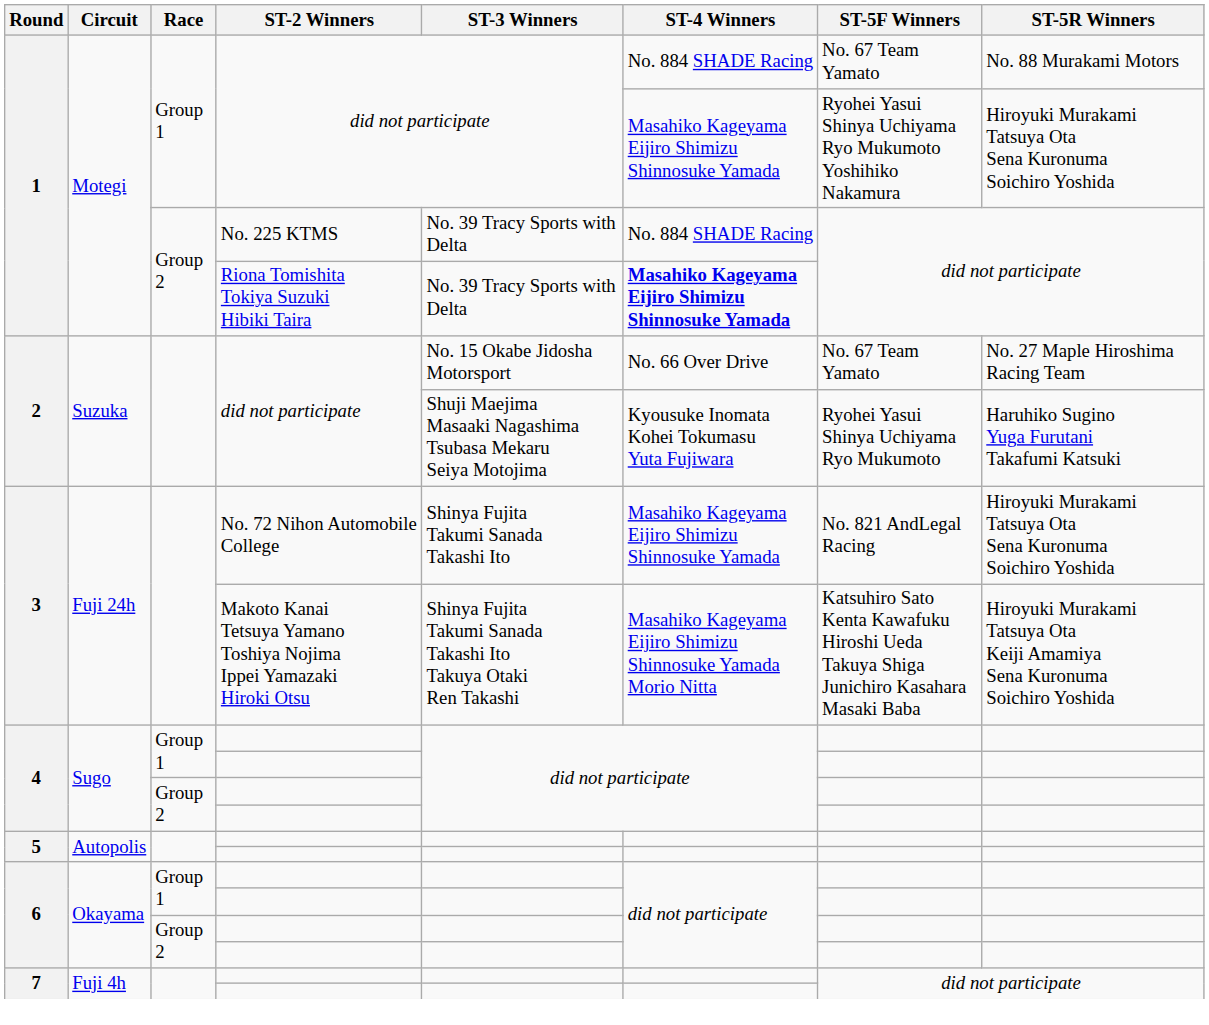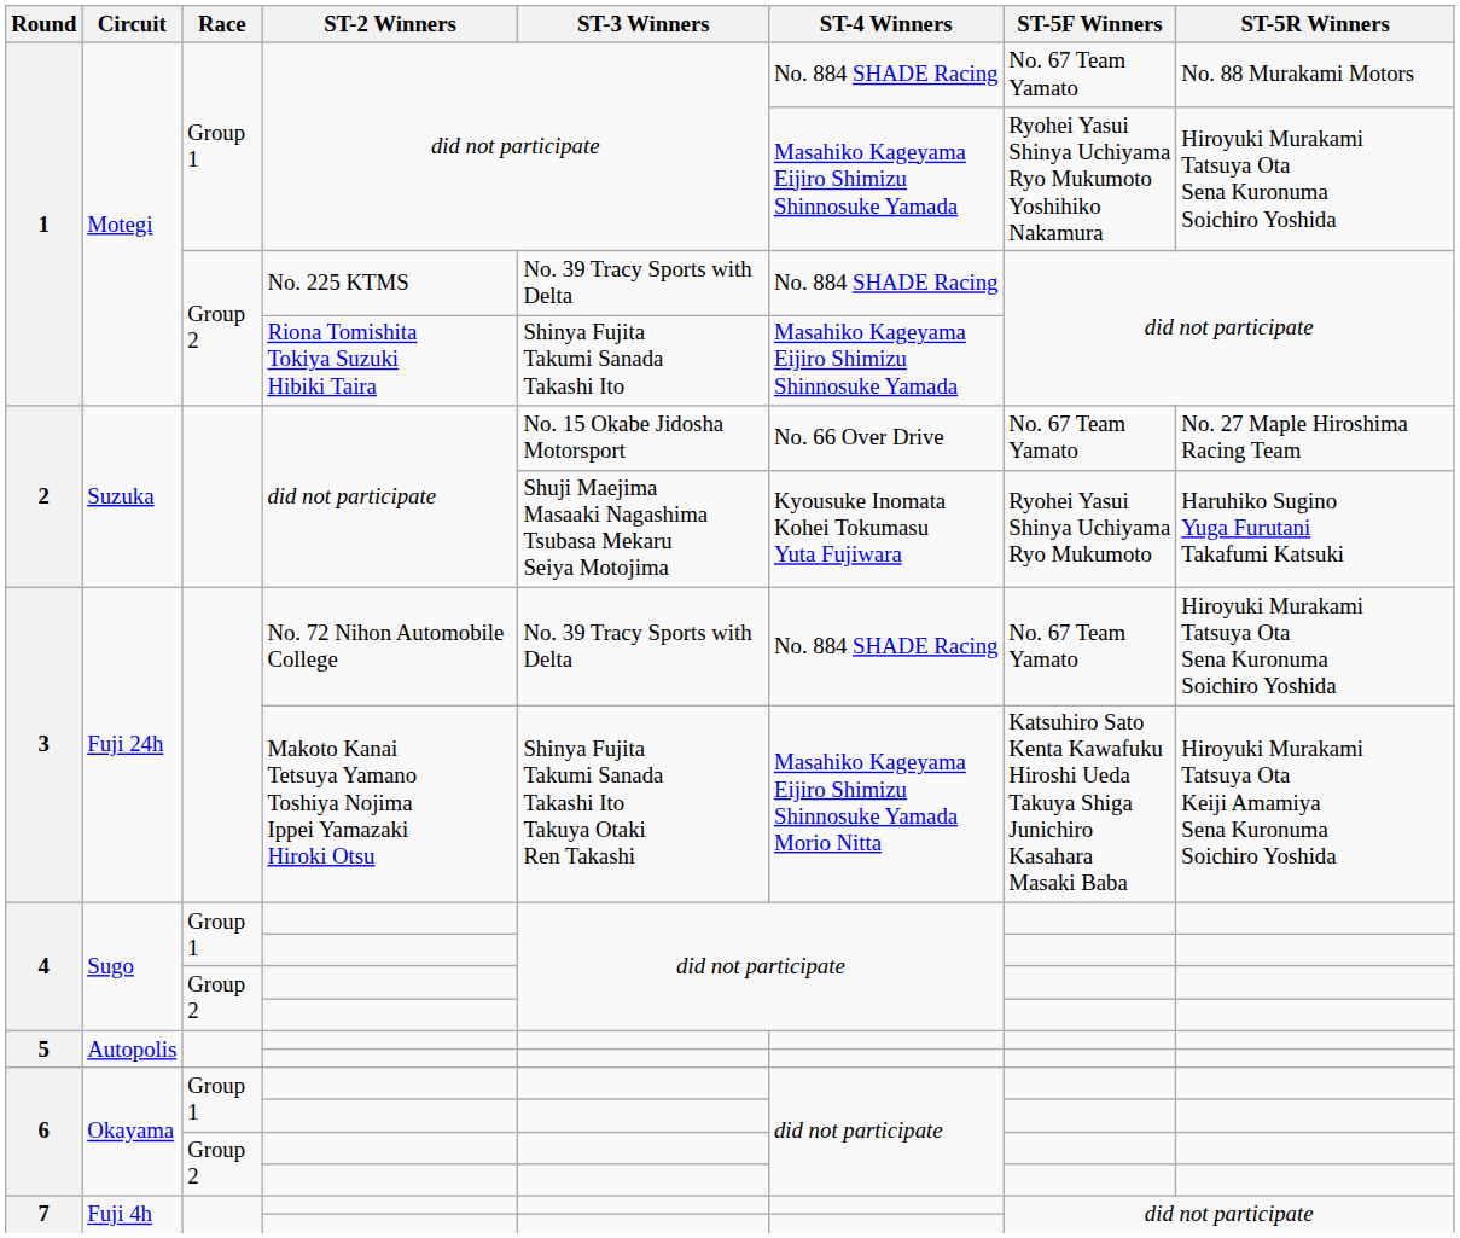1 / Riona Tomishita Tokiya Suzuki Hibiki Taira | ST-3 Winners: No. 39 Tracy Sports with Delta -> Shinya Fujita Takumi Sanada Takashi Ito
1 / Riona Tomishita Tokiya Suzuki Hibiki Taira | ST-4 Winners: bold -> normal
3 / No. 72 Nihon Automobile College | ST-3 Winners: Shinya Fujita Takumi Sanada Takashi Ito -> No. 39 Tracy Sports with Delta
3 / No. 72 Nihon Automobile College | ST-4 Winners: Masahiko Kageyama Eijiro Shimizu Shinnosuke Yamada -> No. 884 SHADE Racing
3 / No. 72 Nihon Automobile College | ST-5F Winners: No. 821 AndLegal Racing -> No. 67 Team Yamato
